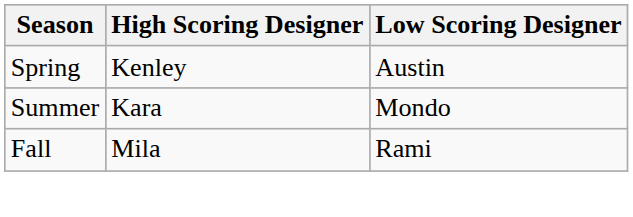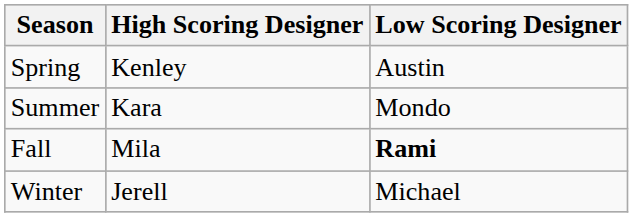Fall | Low Scoring Designer: normal -> bold
+ row: Winter | Jerell | Michael
